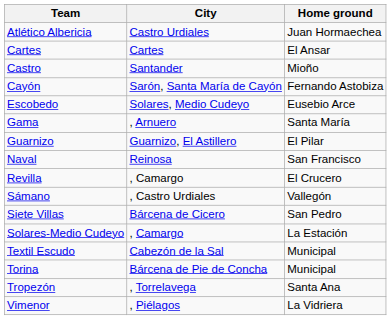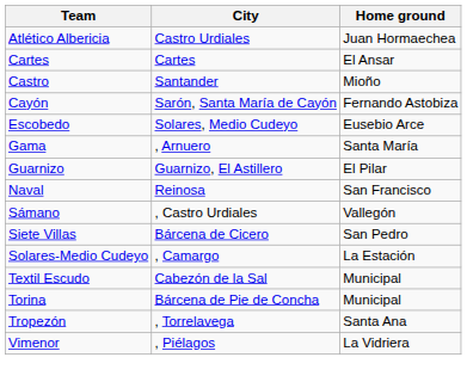- row: Revilla | , Camargo | El Crucero
